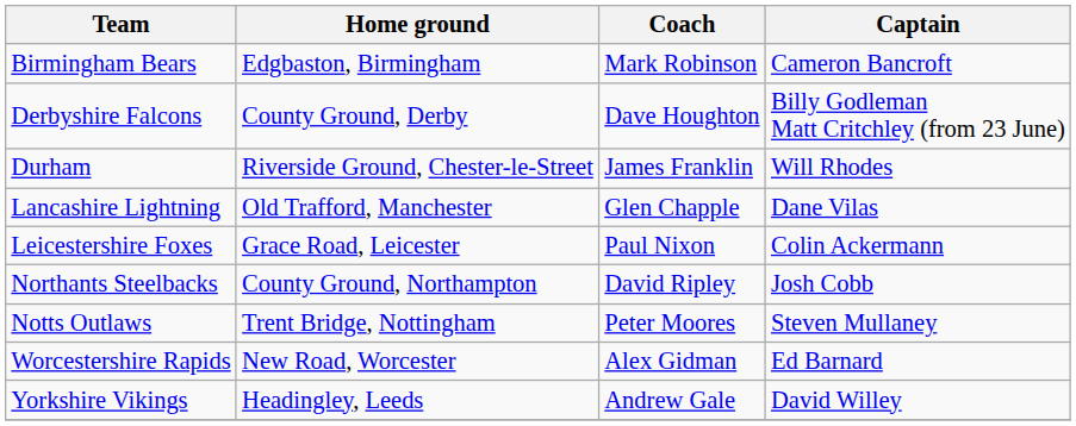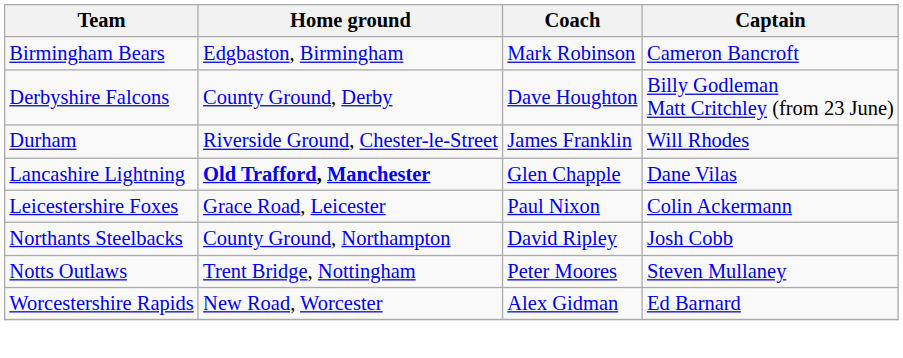Lancashire Lightning | Home ground: normal -> bold
- row: Yorkshire Vikings | Headingley, Leeds | Andrew Gale | David Willey
